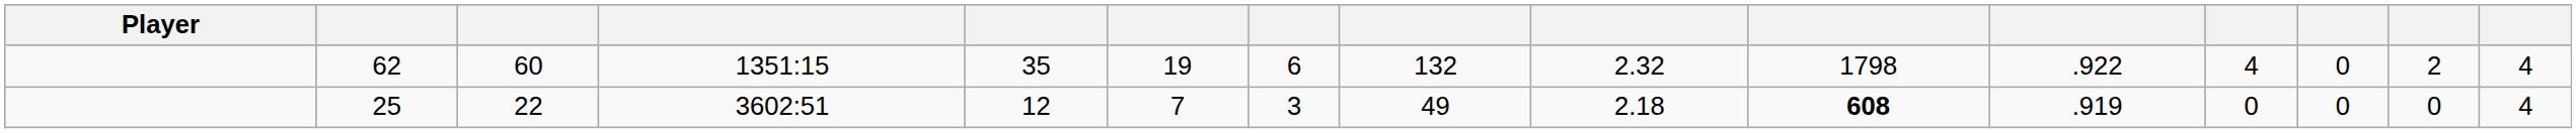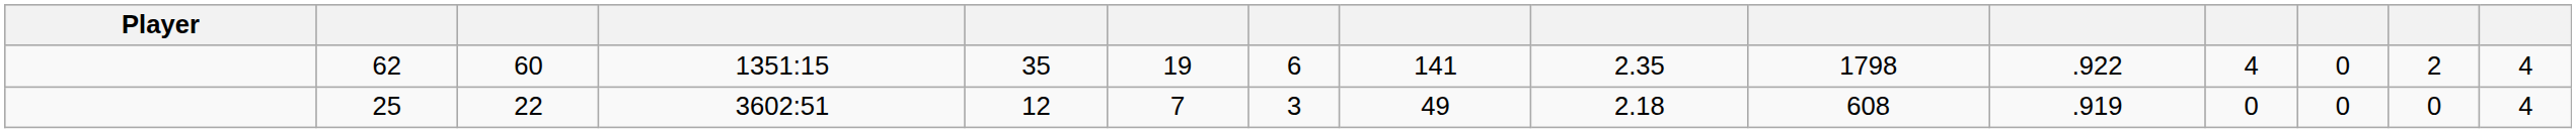62 | column 8: 132 -> 141
62 | column 9: 2.32 -> 2.35
25 | column 10: bold -> normal
